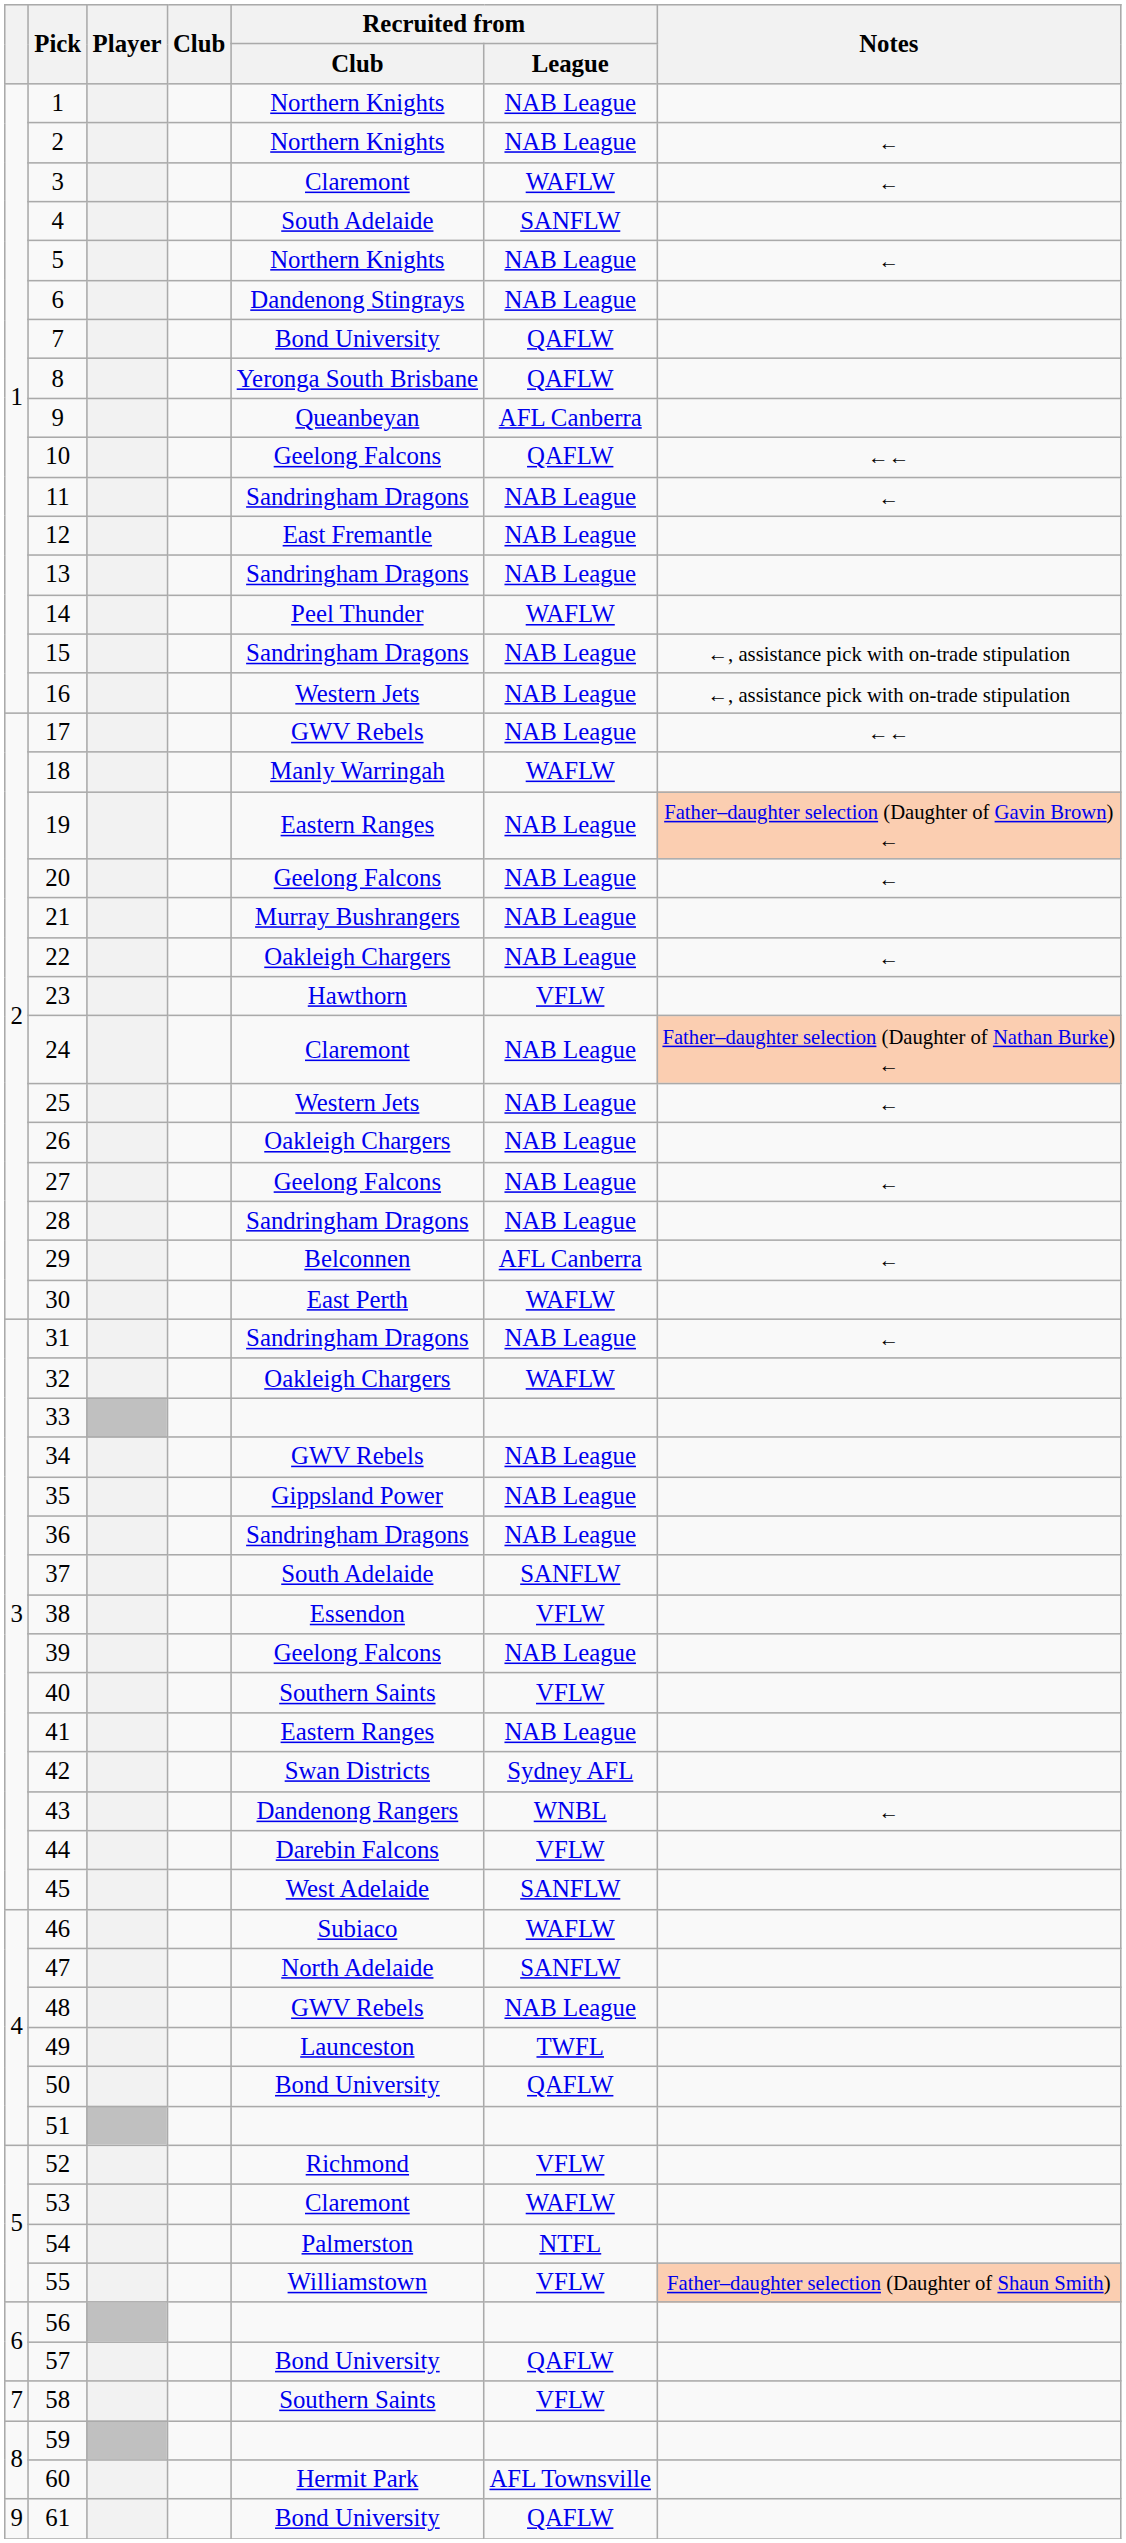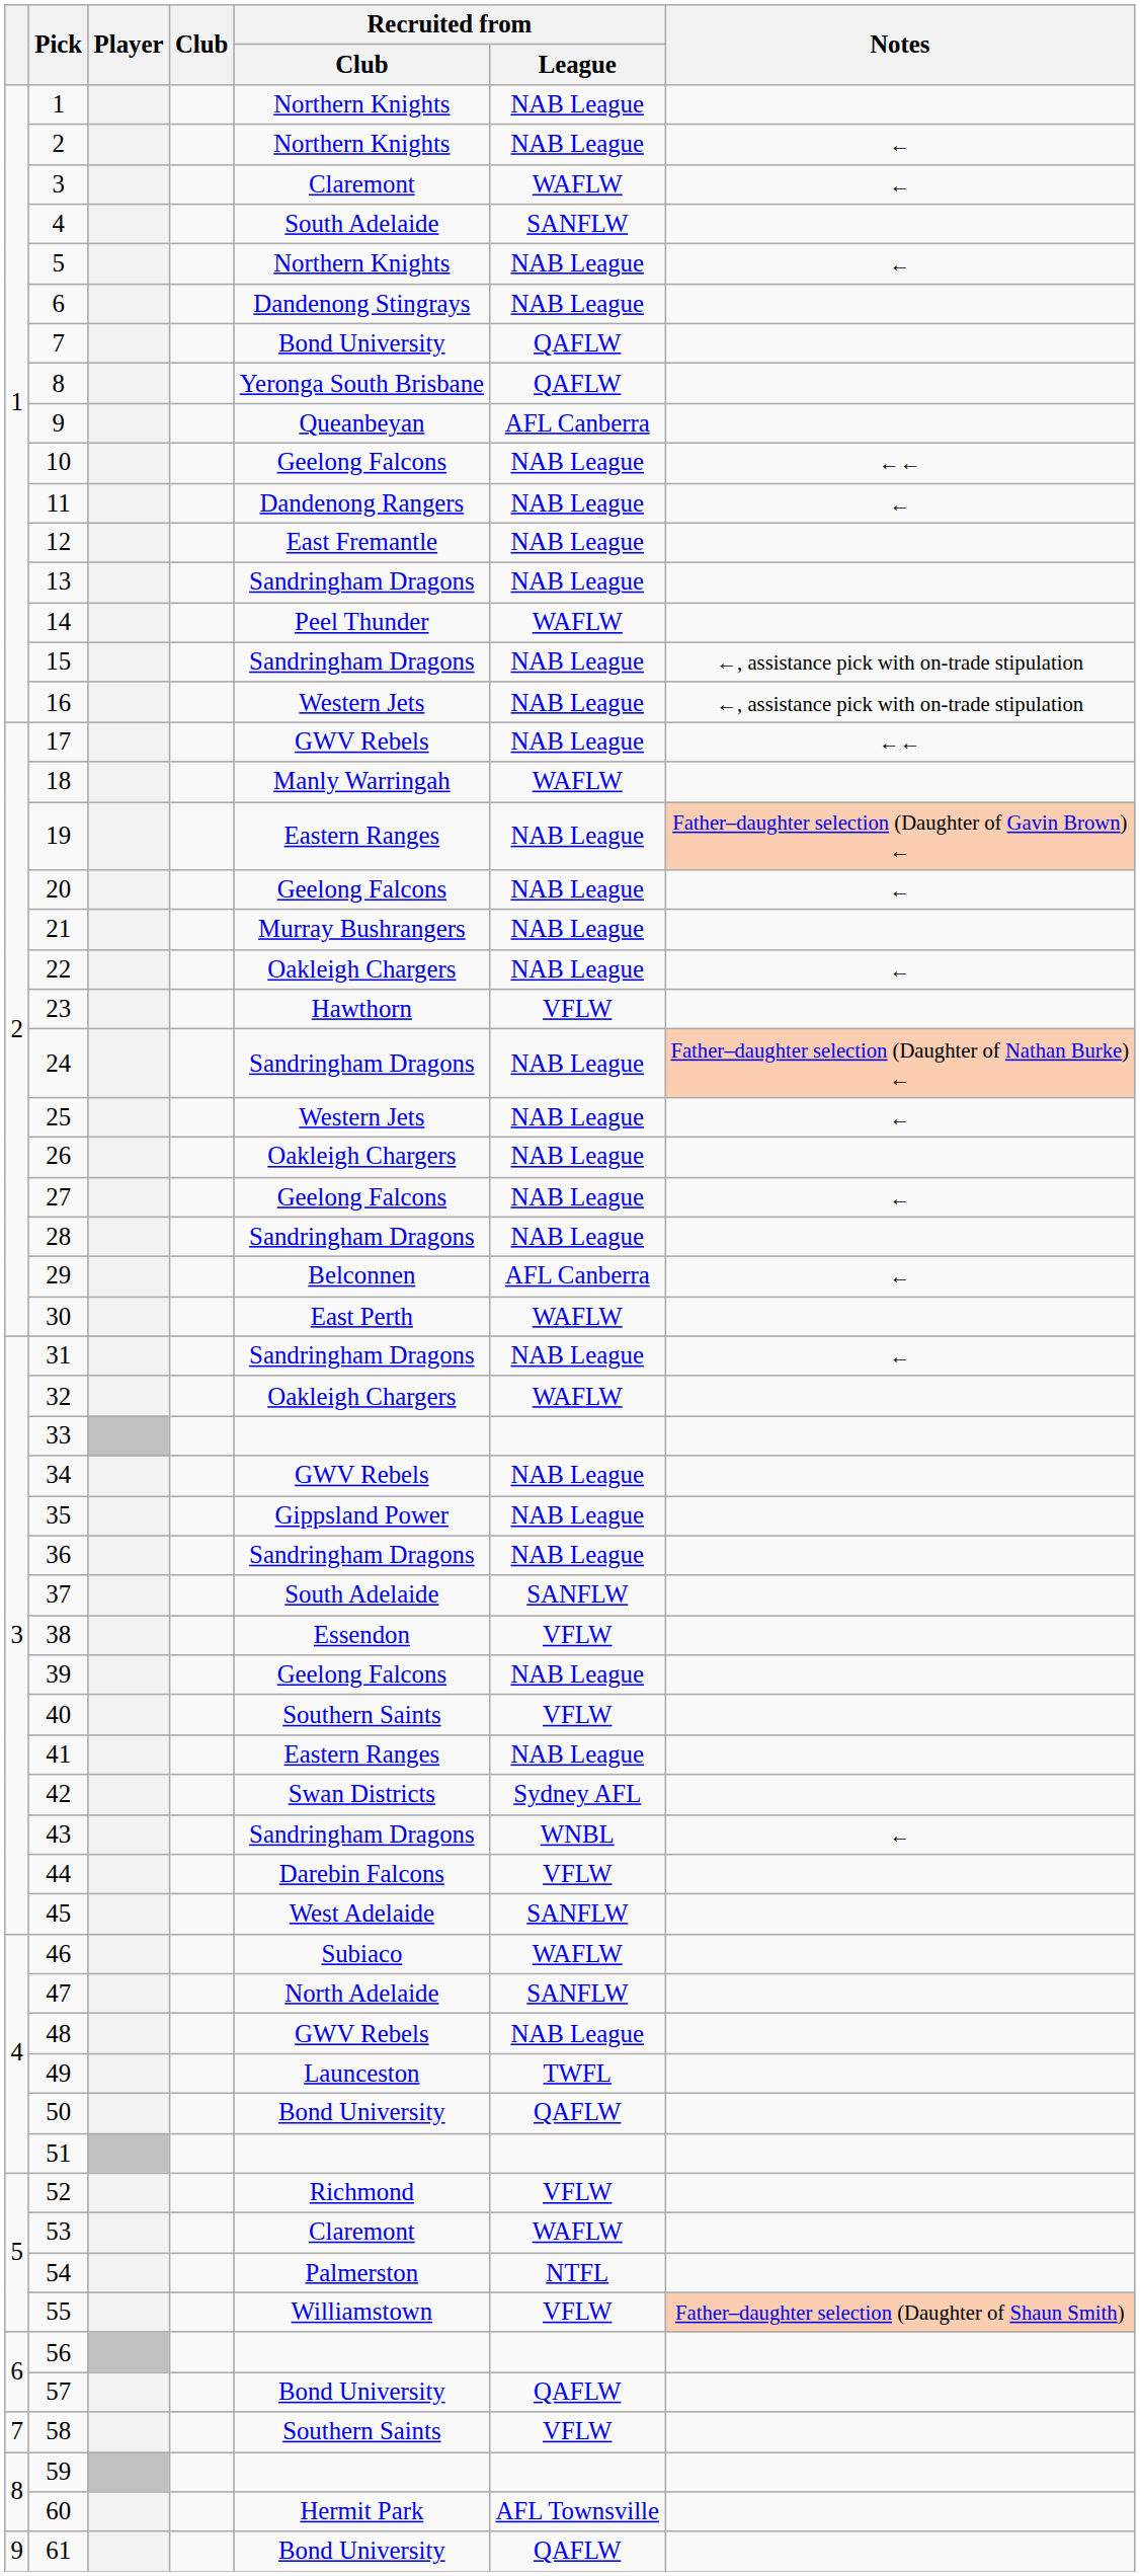10 | Recruited from / League: QAFLW -> NAB League
11 | Recruited from / Club: Sandringham Dragons -> Dandenong Rangers
24 | Recruited from / Club: Claremont -> Sandringham Dragons
43 | Recruited from / Club: Dandenong Rangers -> Sandringham Dragons
